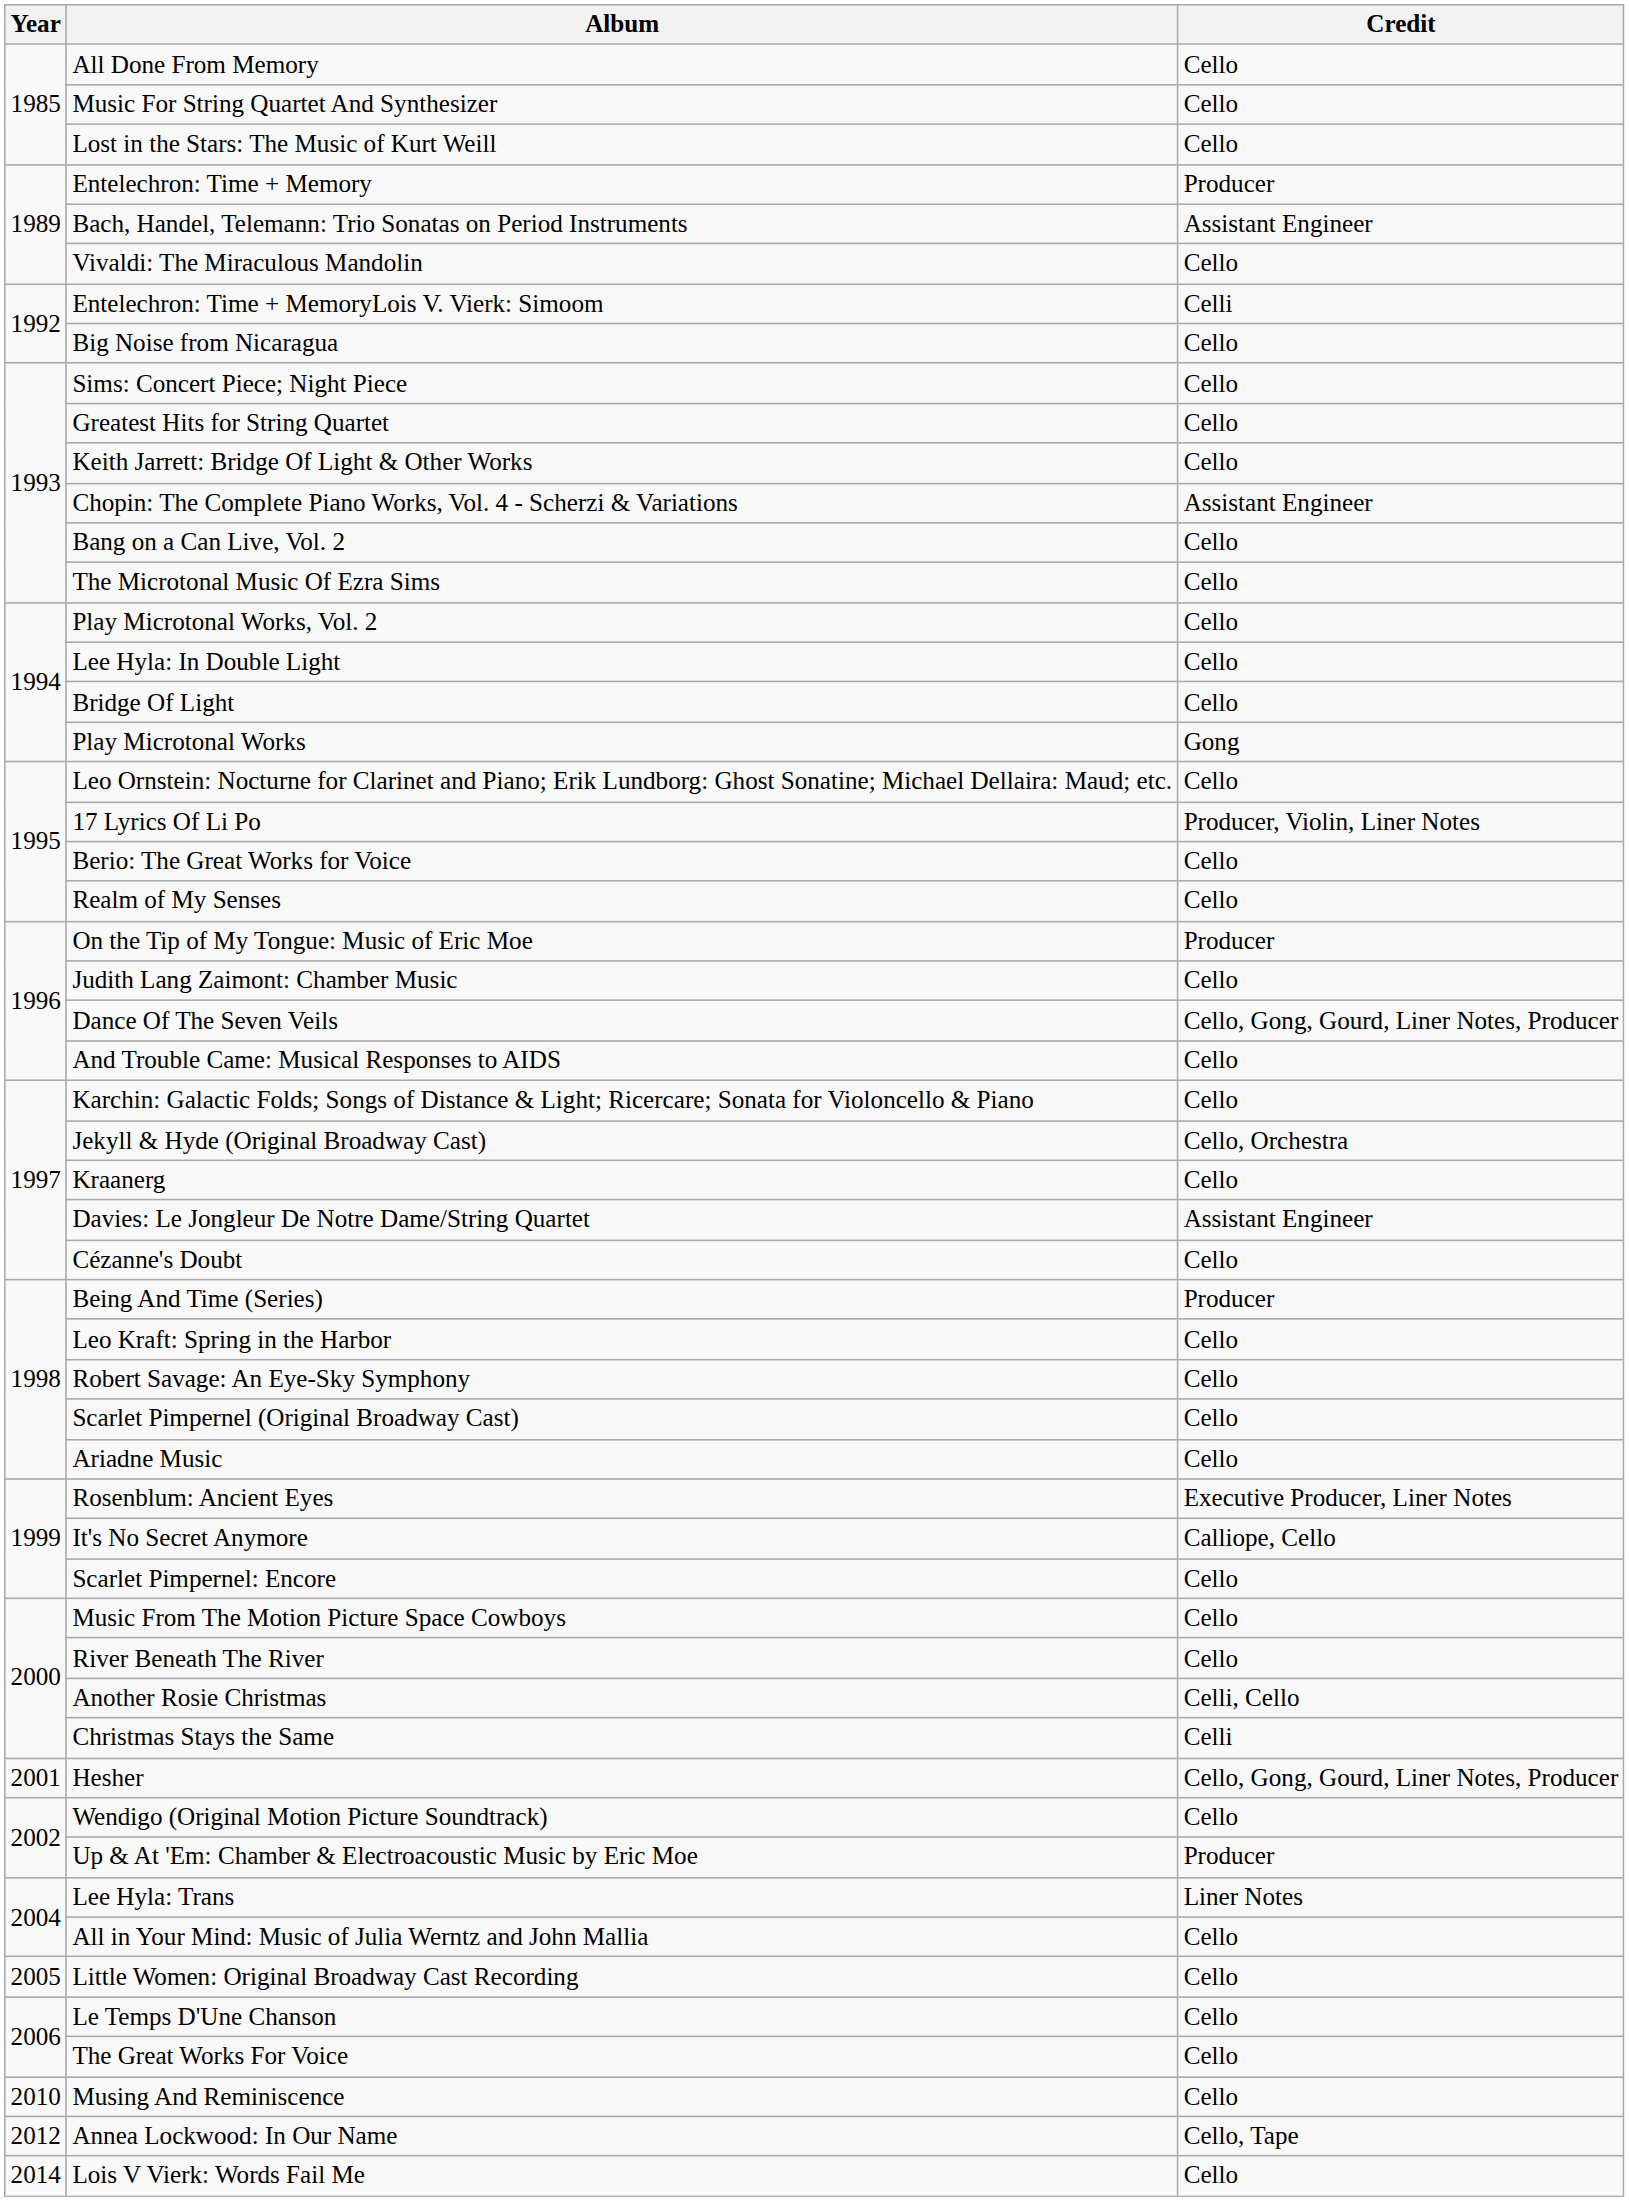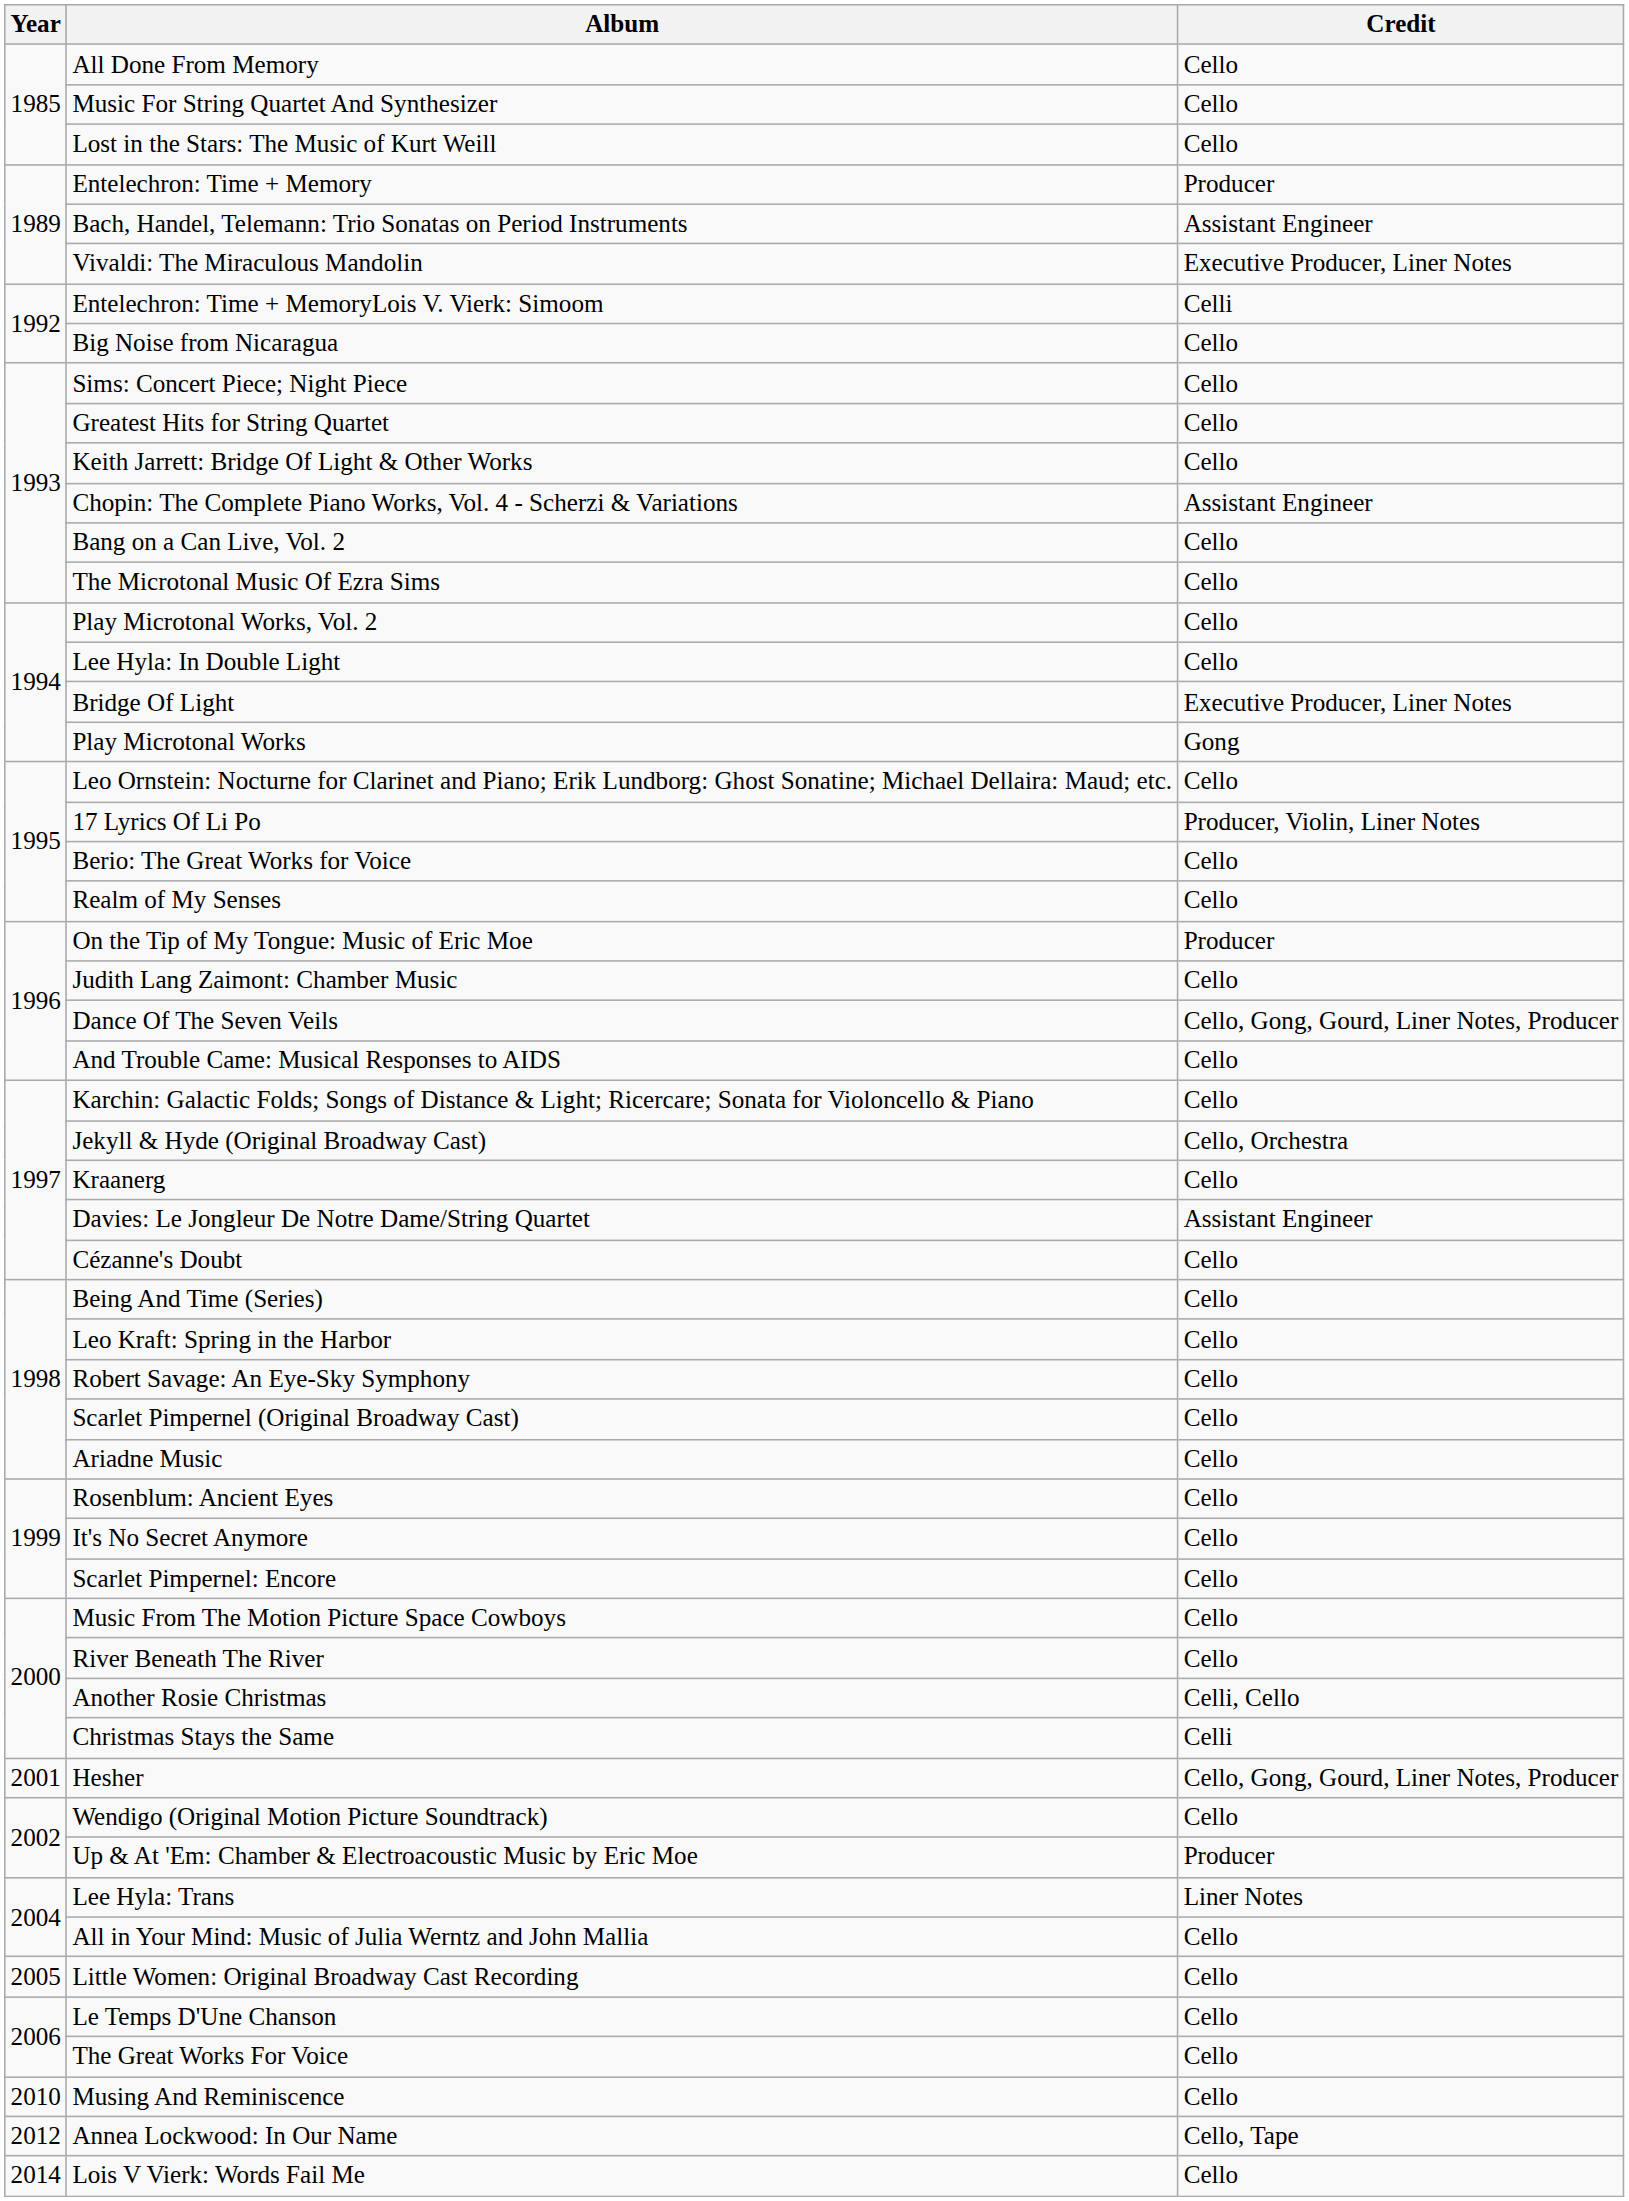Vivaldi: The Miraculous Mandolin | Credit: Cello -> Executive Producer, Liner Notes
Bridge Of Light | Credit: Cello -> Executive Producer, Liner Notes
Being And Time (Series) | Credit: Producer -> Cello
Rosenblum: Ancient Eyes | Credit: Executive Producer, Liner Notes -> Cello
It's No Secret Anymore | Credit: Calliope, Cello -> Cello
